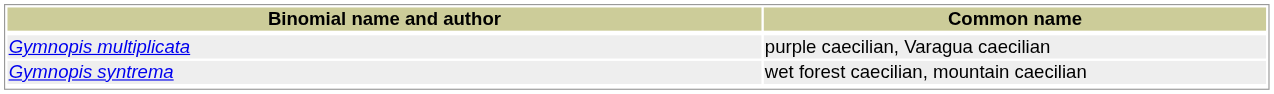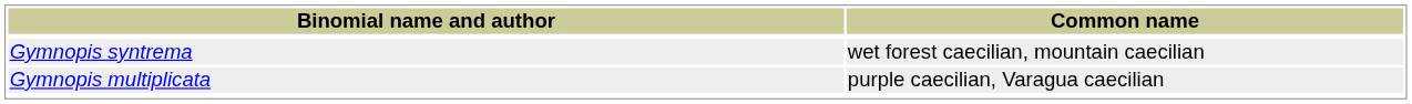rows swapped: Gymnopis multiplicata <-> Gymnopis syntrema
